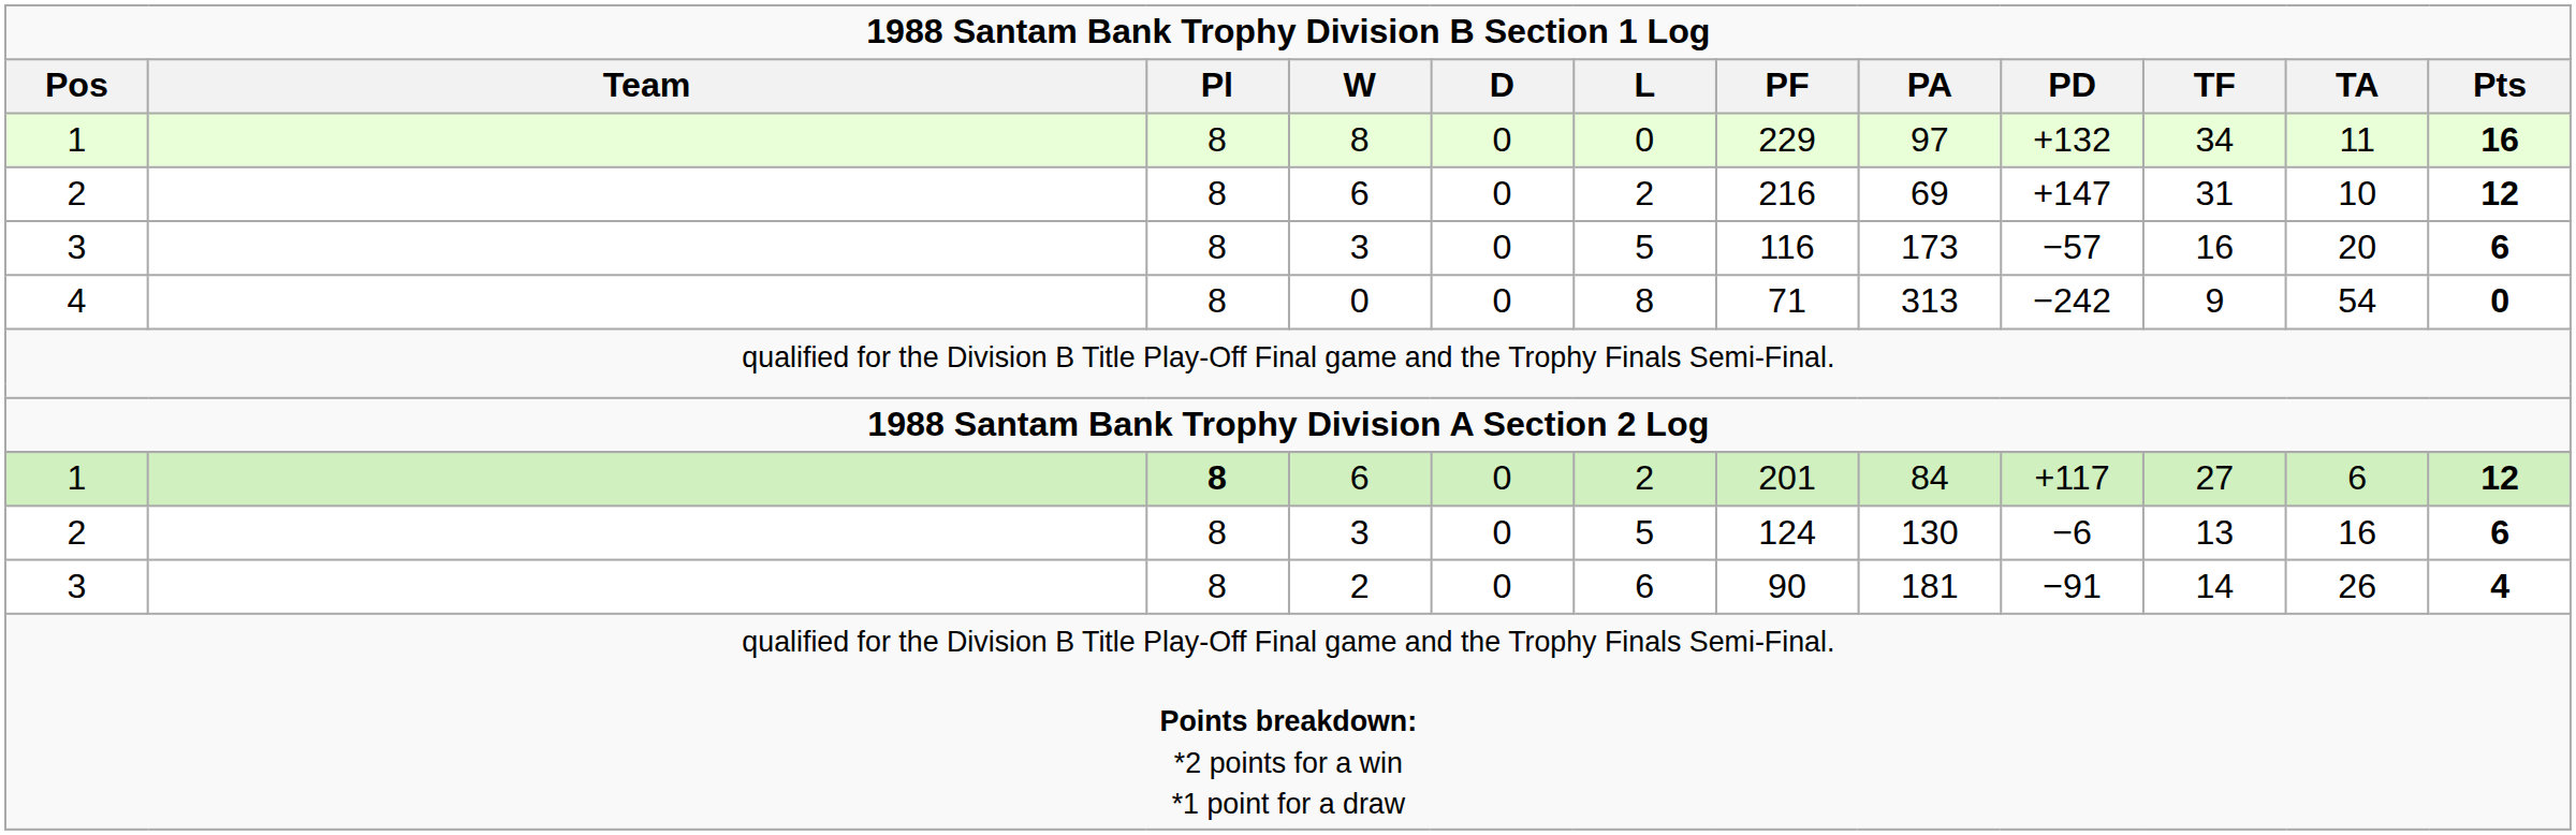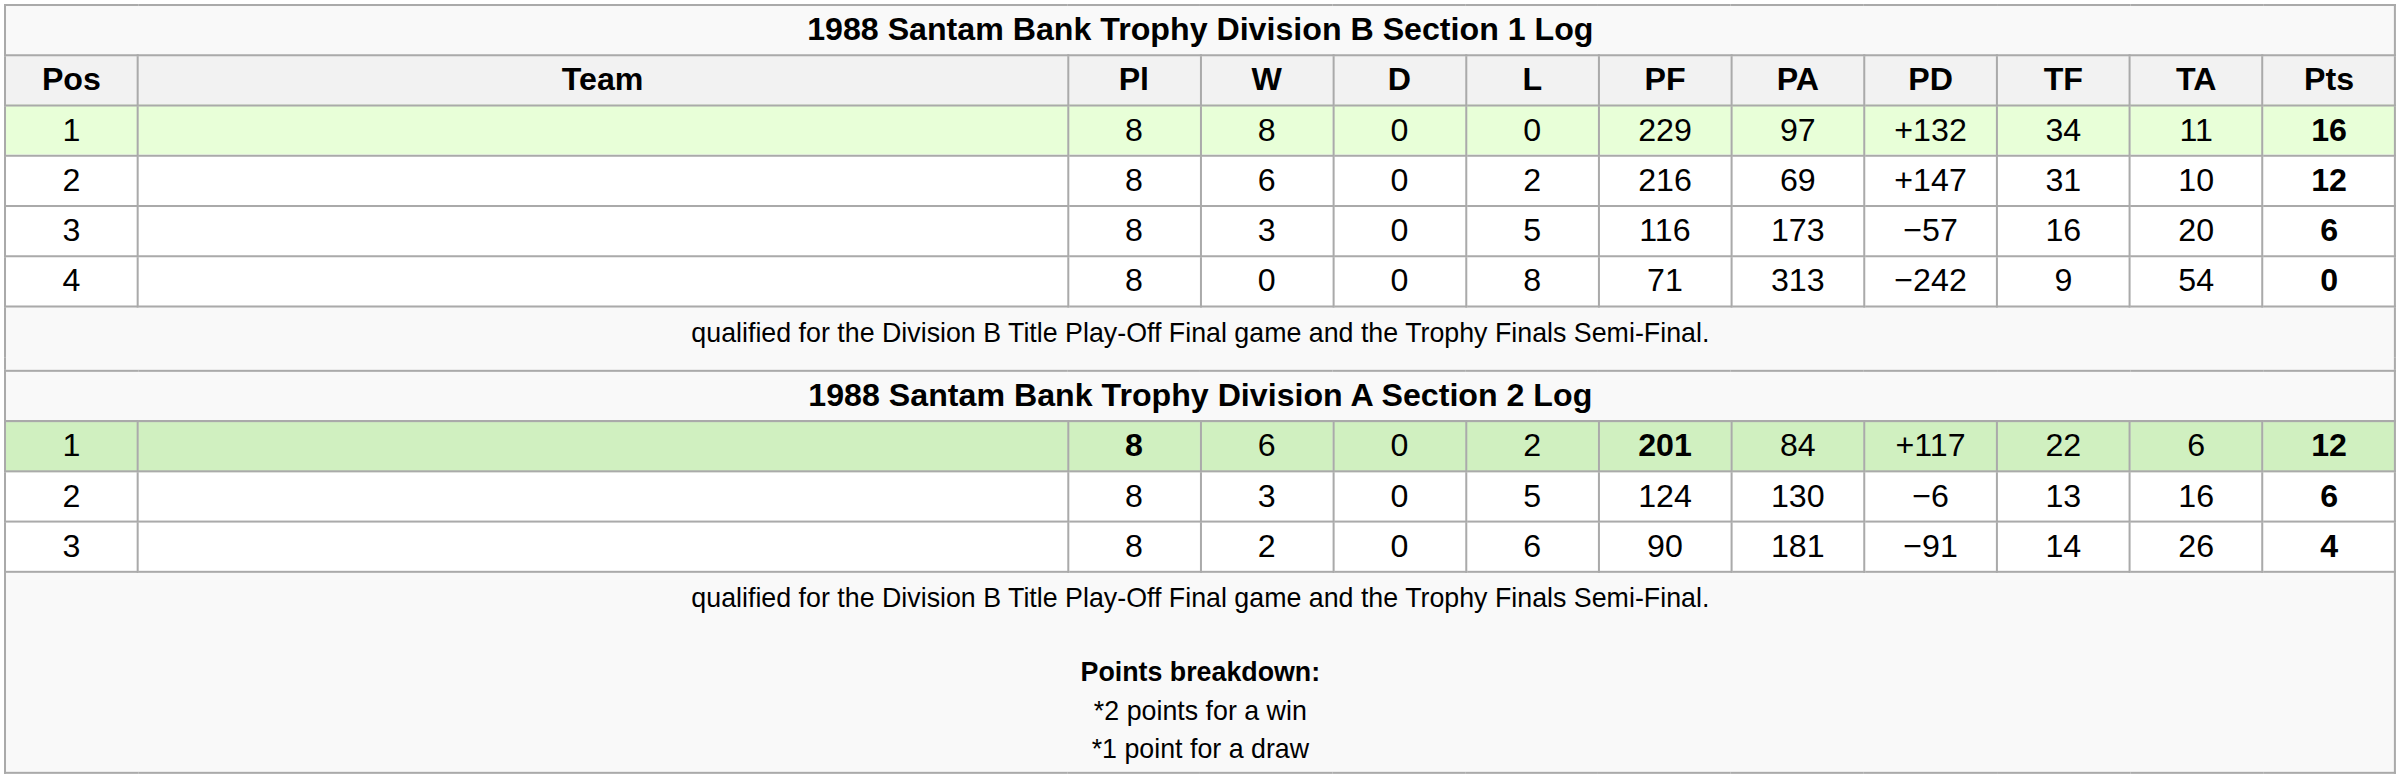1 / 6 | PF: normal -> bold
1 / 6 | TF: 27 -> 22
